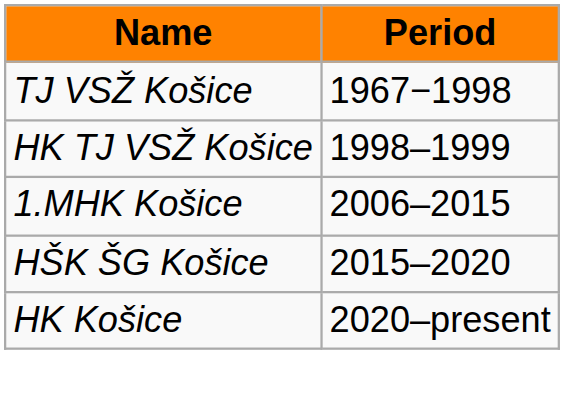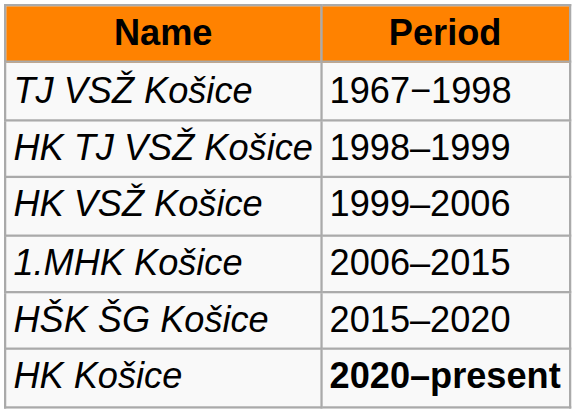+ row: HK VSŽ Košice | 1999–2006
HK Košice | Period: normal -> bold
